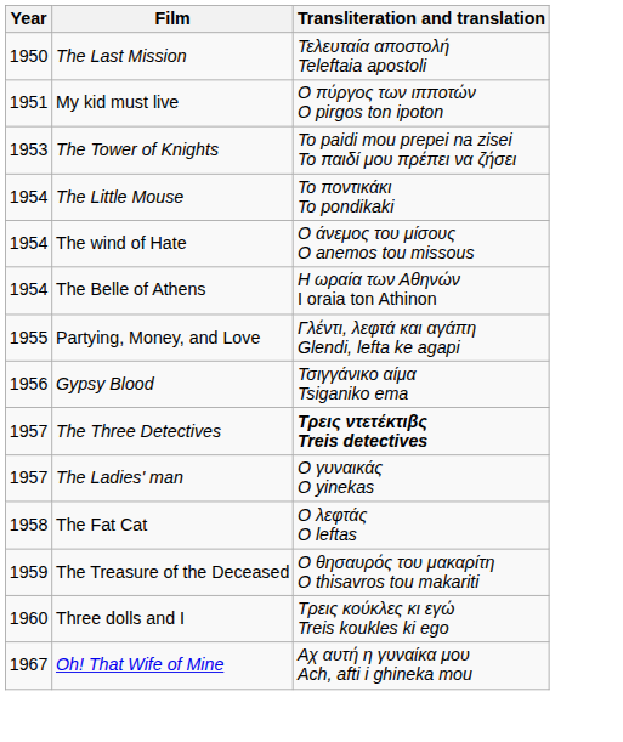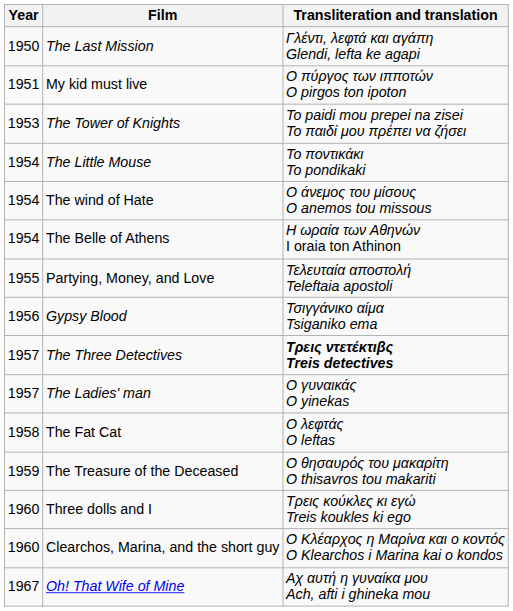The Last Mission | Transliteration and translation: Τελευταία αποστολή Teleftaia apostoli -> Γλέντι, λεφτά και αγάπη Glendi, lefta ke agapi
Partying, Money, and Love | Transliteration and translation: Γλέντι, λεφτά και αγάπη Glendi, lefta ke agapi -> Τελευταία αποστολή Teleftaia apostoli
+ row: 1960 | Clearchos, Marina, and the short guy | Ο Κλέαρχος η Μαρίνα και ο κοντός O Klearchos i Marina kai o kondos
